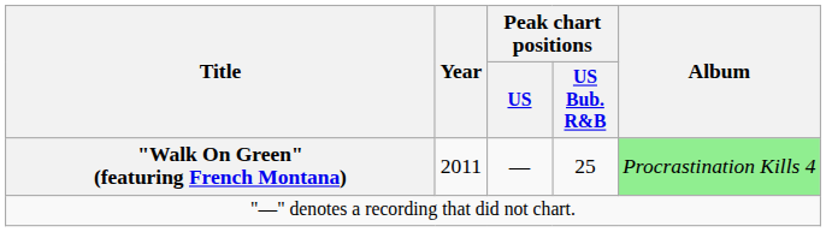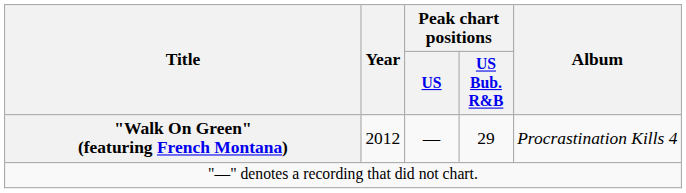"Walk On Green" (featuring French Montana) | Year: 2011 -> 2012
"Walk On Green" (featuring French Montana) | Peak chart positions / US Bub. R&B: 25 -> 29
"Walk On Green" (featuring French Montana) | Album: lightgreen background -> no background
